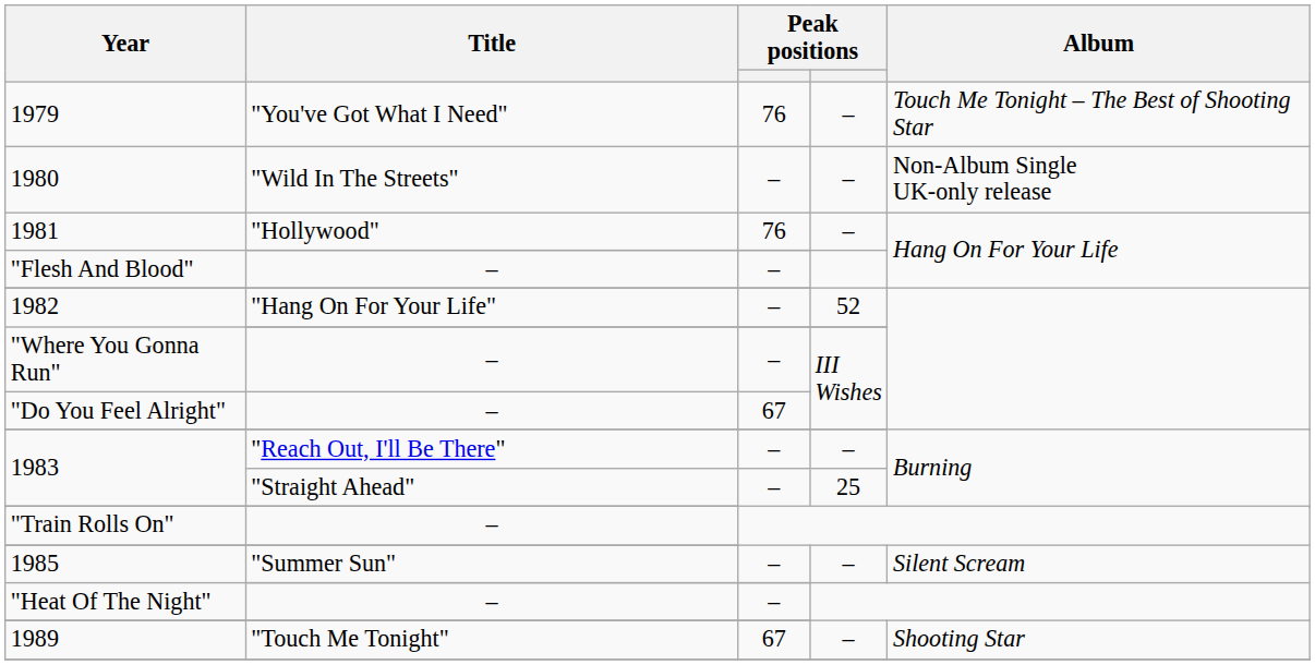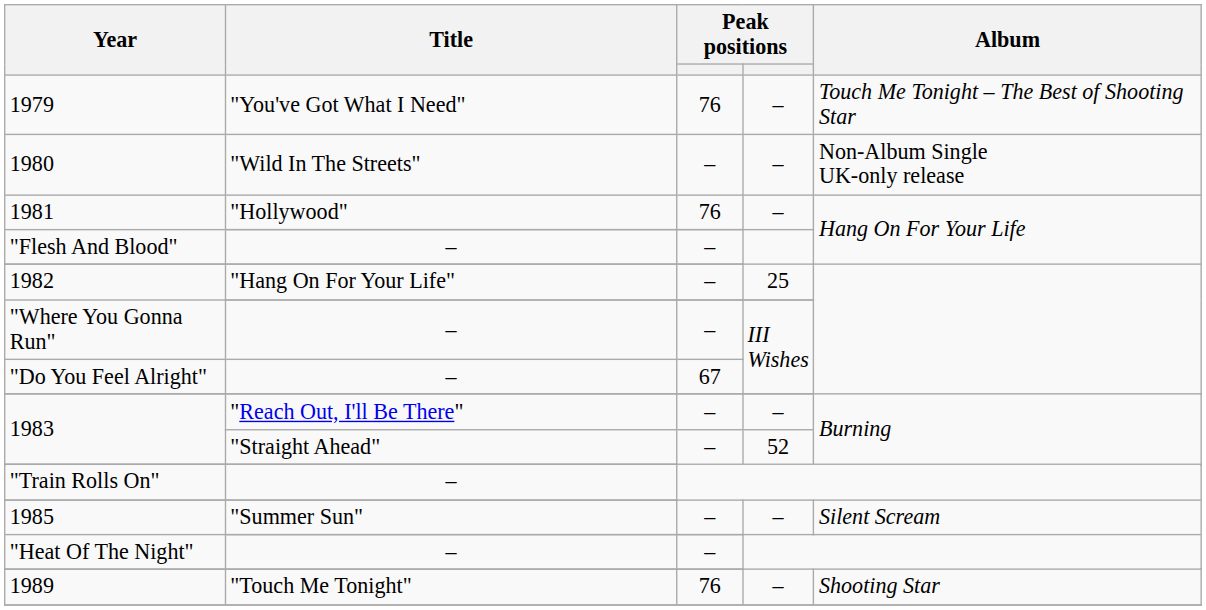1982 / "Hang On For Your Life" | column 4: 52 -> 25
1983 / "Straight Ahead" | column 4: 25 -> 52
1989 | column 3: 67 -> 76
